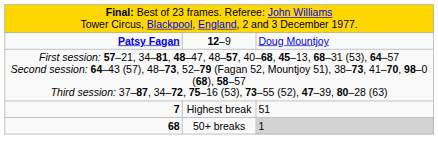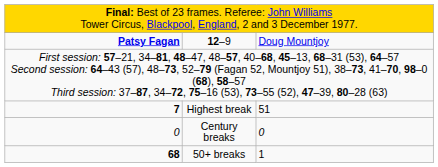+ row: 0 | Century breaks | 0
50+ breaks | column 3: lightgrey background -> no background
